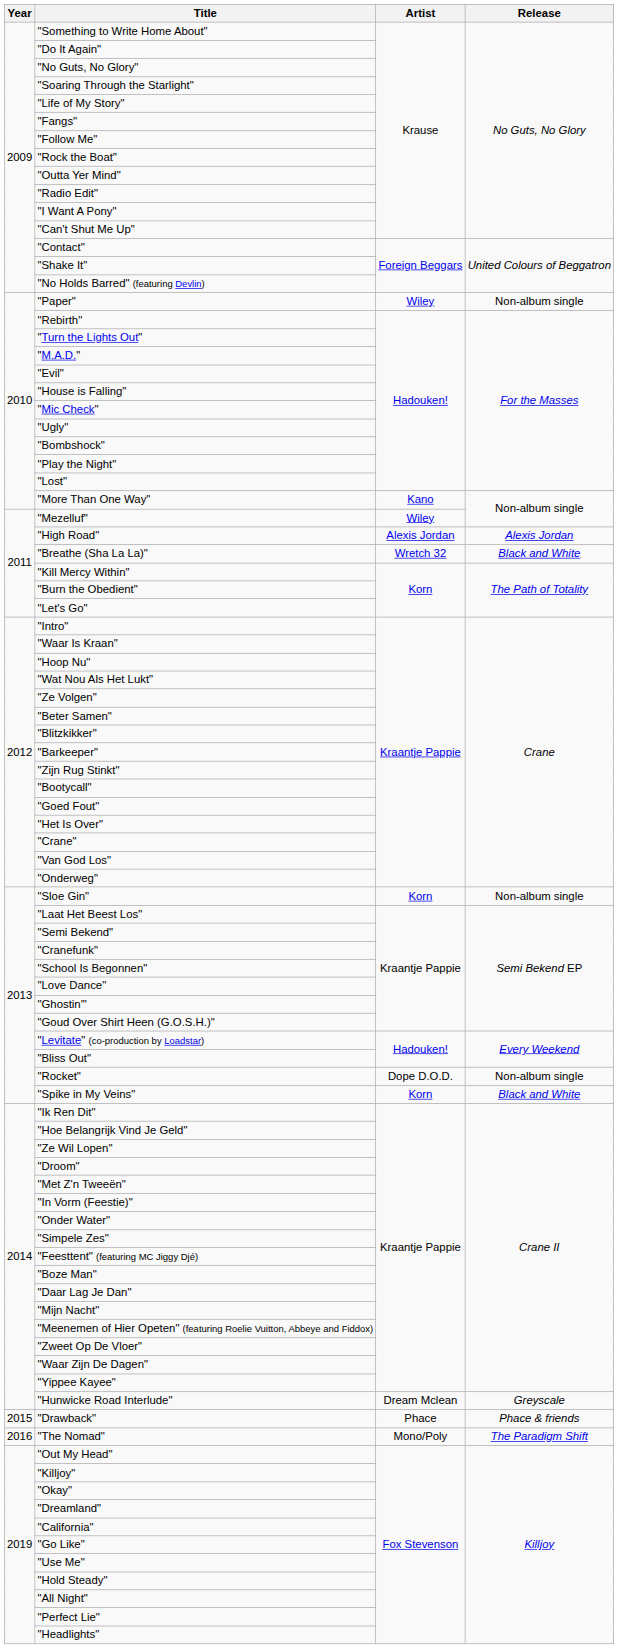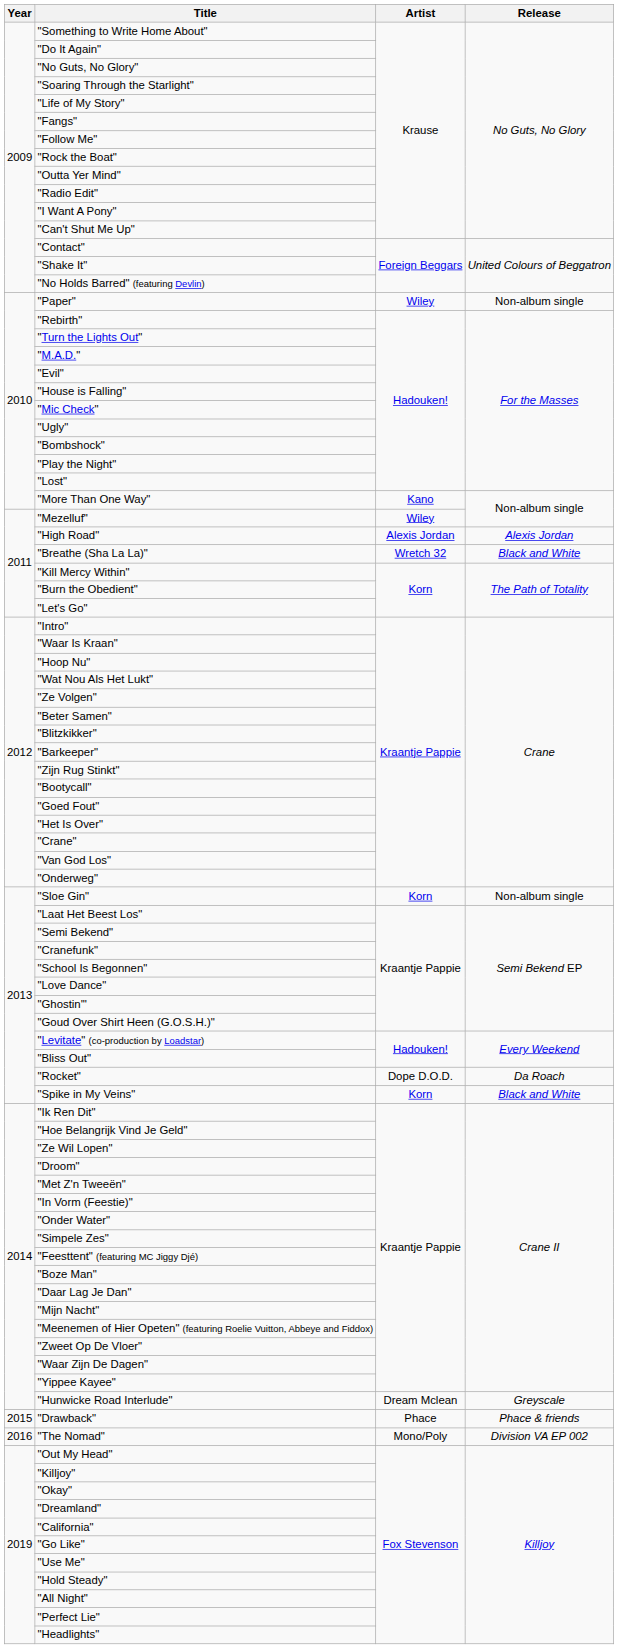"Rocket" | Release: Non-album single -> Da Roach
"The Nomad" | Release: The Paradigm Shift -> Division VA EP 002
